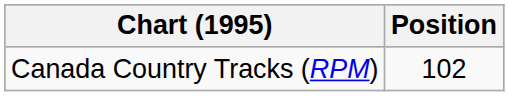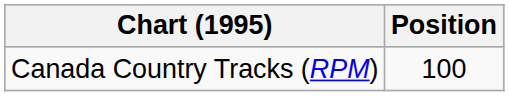Canada Country Tracks (RPM) | Position: 102 -> 100
